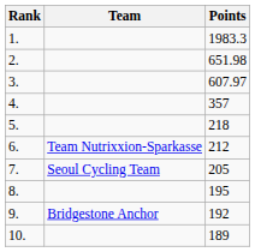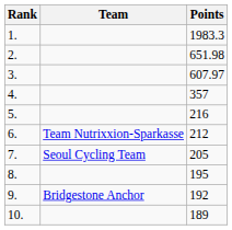5. | Points: 218 -> 216
